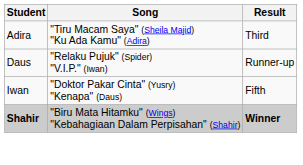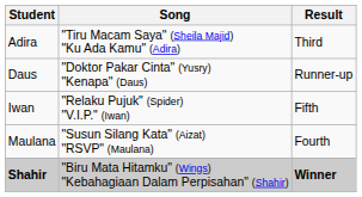Daus | Song: "Relaku Pujuk" (Spider) "V.I.P." (Iwan) -> "Doktor Pakar Cinta" (Yusry) "Kenapa" (Daus)
Iwan | Song: "Doktor Pakar Cinta" (Yusry) "Kenapa" (Daus) -> "Relaku Pujuk" (Spider) "V.I.P." (Iwan)
+ row: Maulana | "Susun Silang Kata" (Aizat) "RSVP" (Maulana) | Fourth
